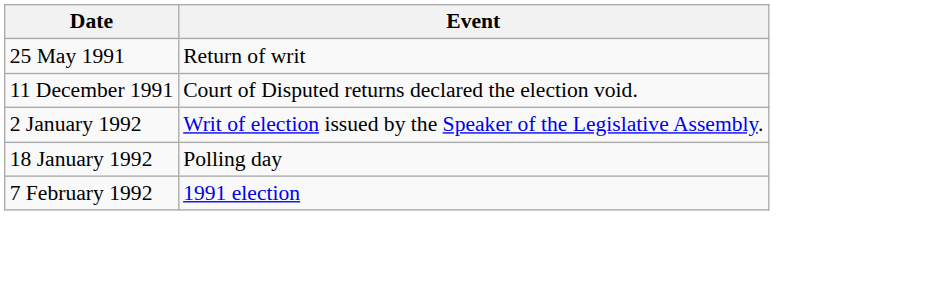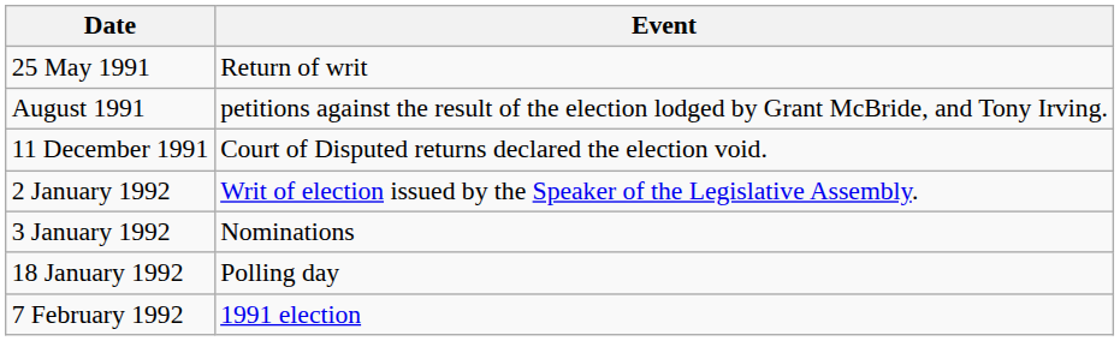+ row: August 1991 | petitions against the result of the election lodged by Grant McBride, and Tony Irving.
+ row: 3 January 1992 | Nominations
